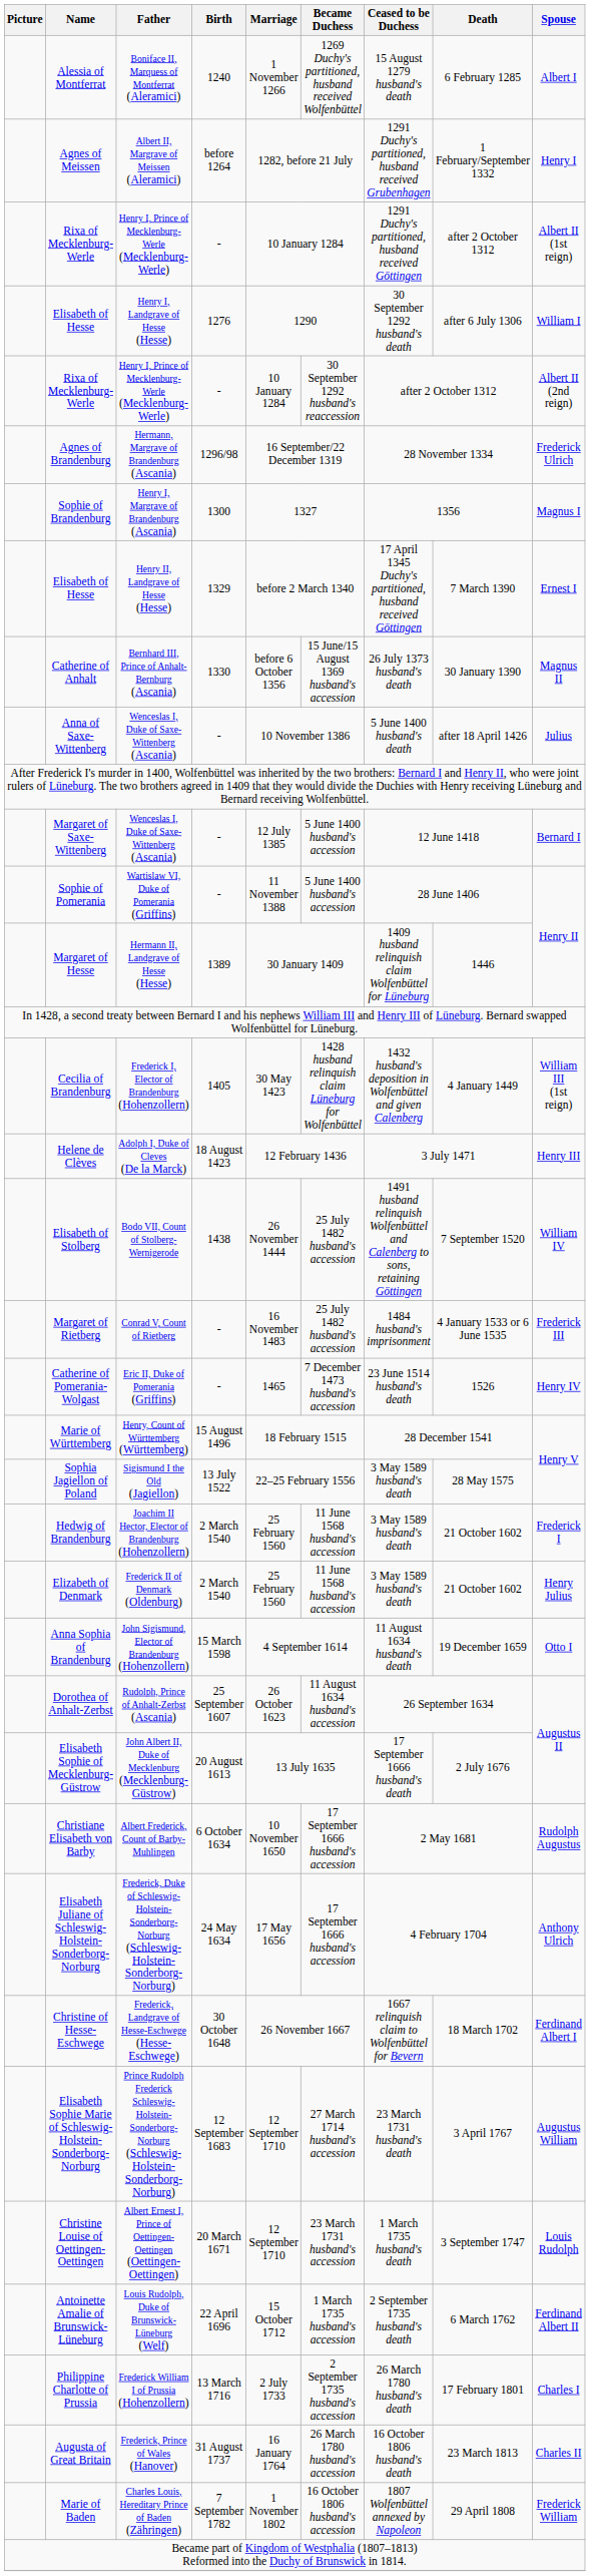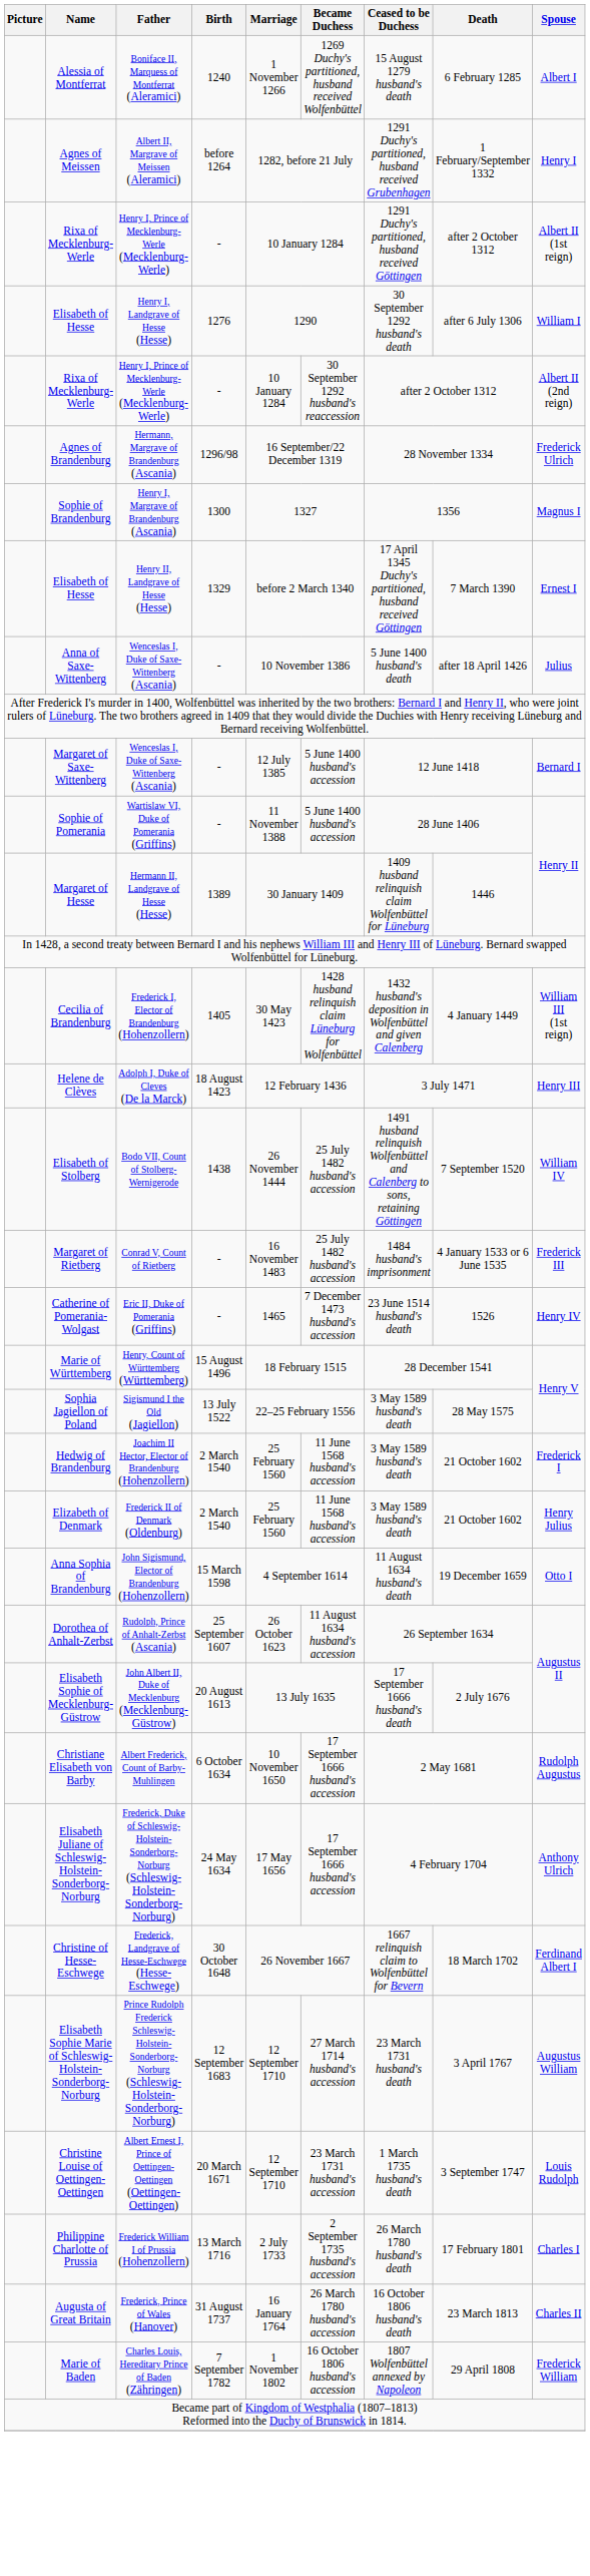- row: Catherine of Anhalt | Bernhard III, Prince of Anhalt-Bernburg (Ascania) | 1330 | before 6 October 1356 | 15 June/15 August 1369 husband's accession | 26 July 1373 husband's death | 30 January 1390 | Magnus II
- row: Antoinette Amalie of Brunswick-Lüneburg | Louis Rudolph, Duke of Brunswick-Lüneburg (Welf) | 22 April 1696 | 15 October 1712 | 1 March 1735 husband's accession | 2 September 1735 husband's death | 6 March 1762 | Ferdinand Albert II
